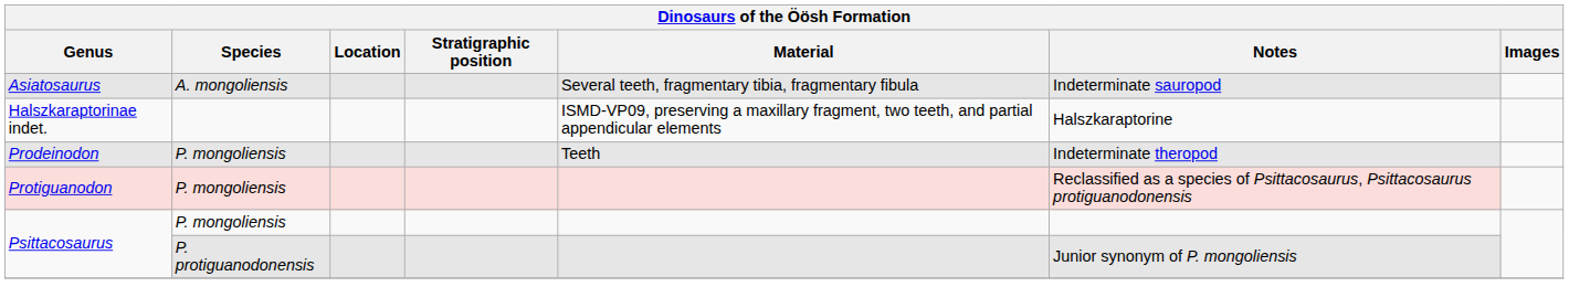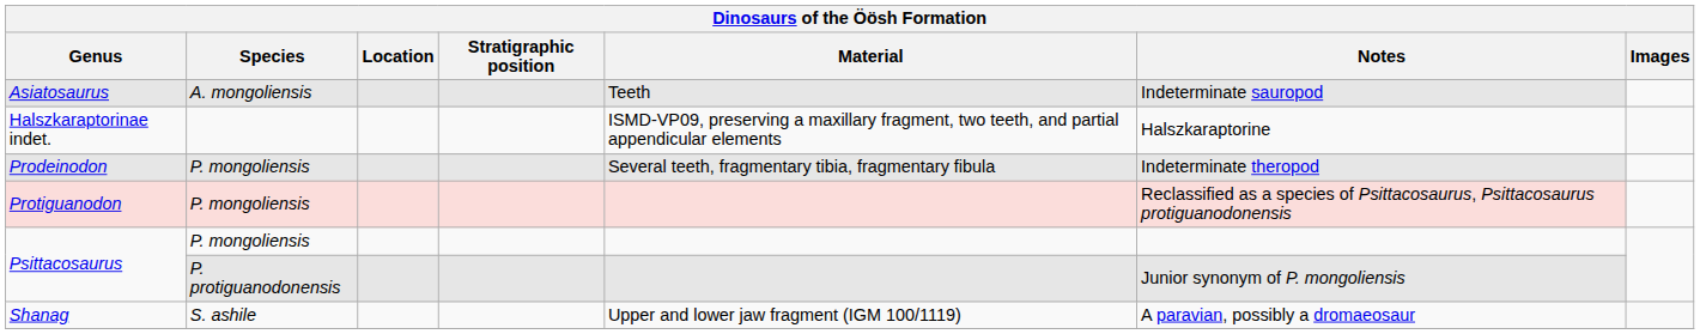Asiatosaurus | Material: Several teeth, fragmentary tibia, fragmentary fibula -> Teeth
Prodeinodon | Material: Teeth -> Several teeth, fragmentary tibia, fragmentary fibula
+ row: Shanag | S. ashile | Upper and lower jaw fragment (IGM 100/1119) | A paravian, possibly a dromaeosaur
